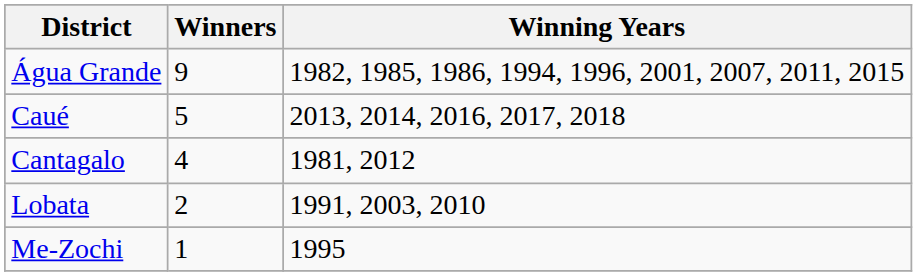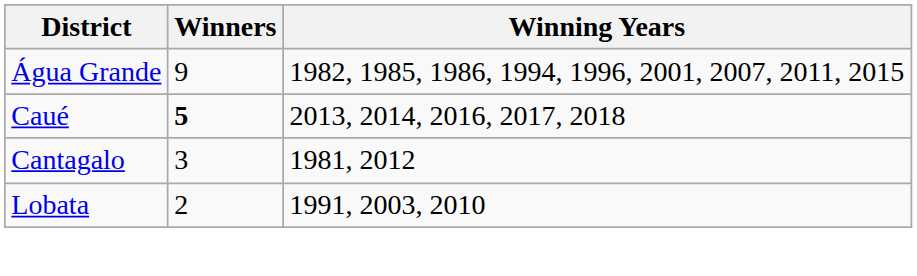Caué | Winners: normal -> bold
Cantagalo | Winners: 4 -> 3
- row: Me-Zochi | 1 | 1995
